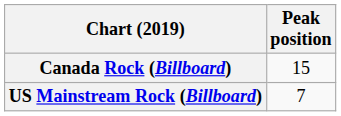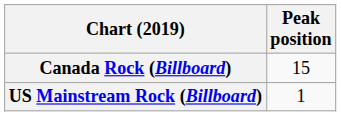US Mainstream Rock (Billboard) | Peak position: 7 -> 1
